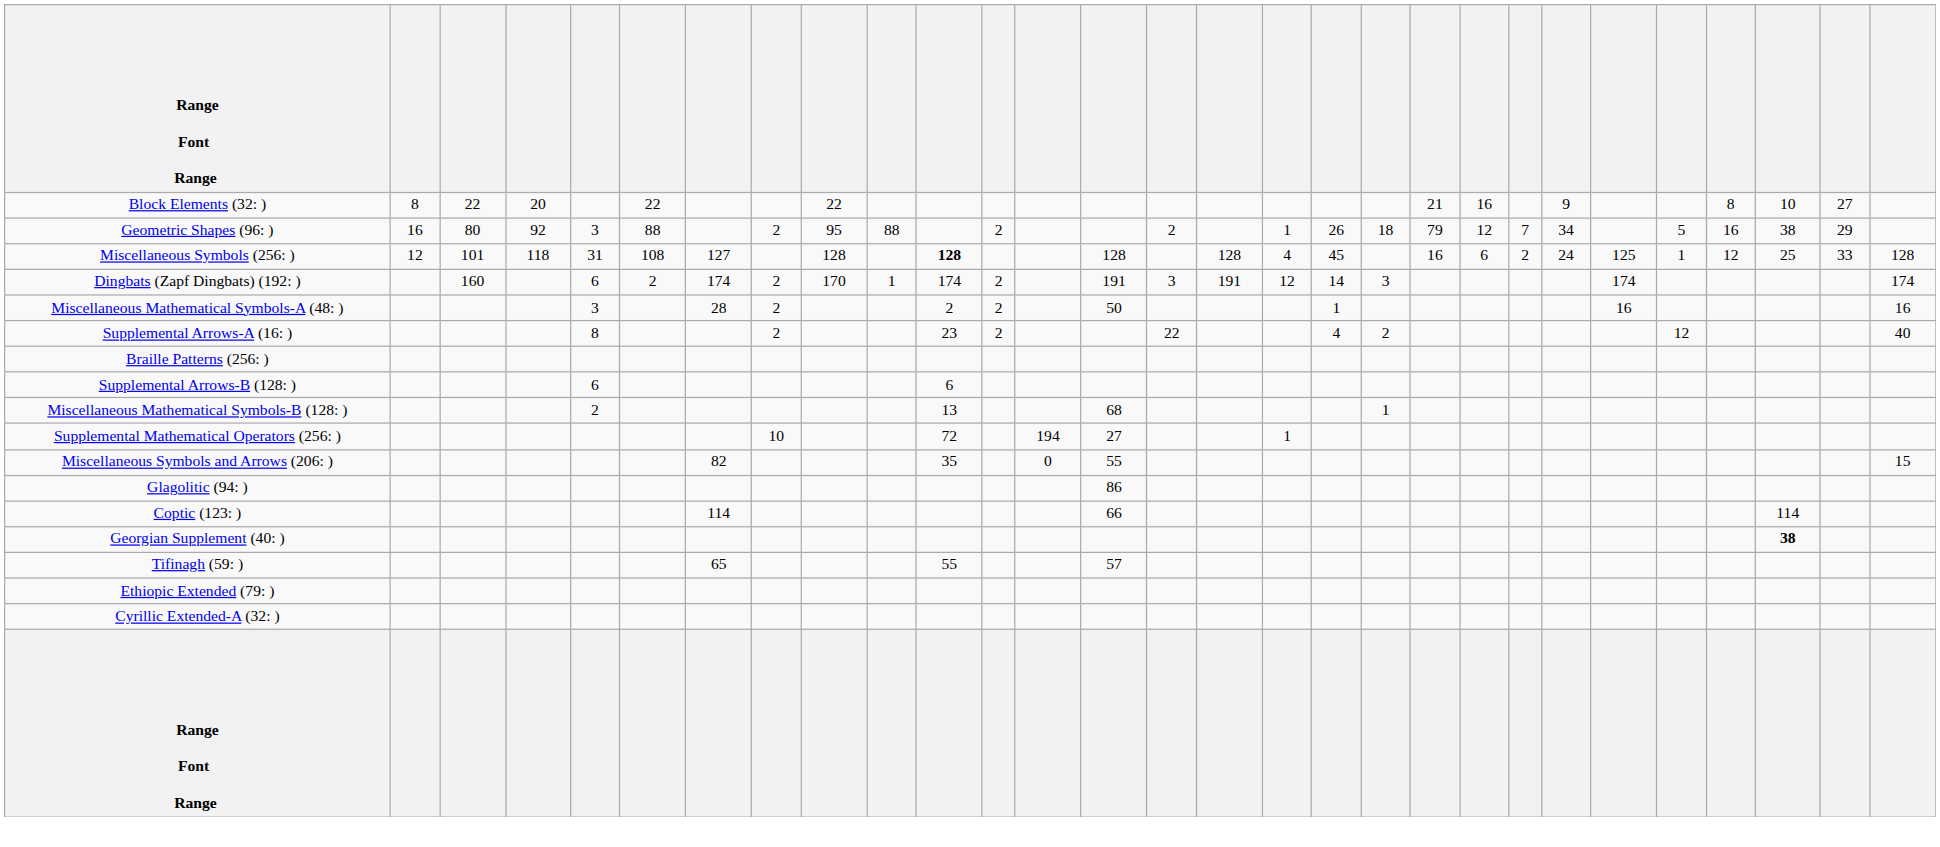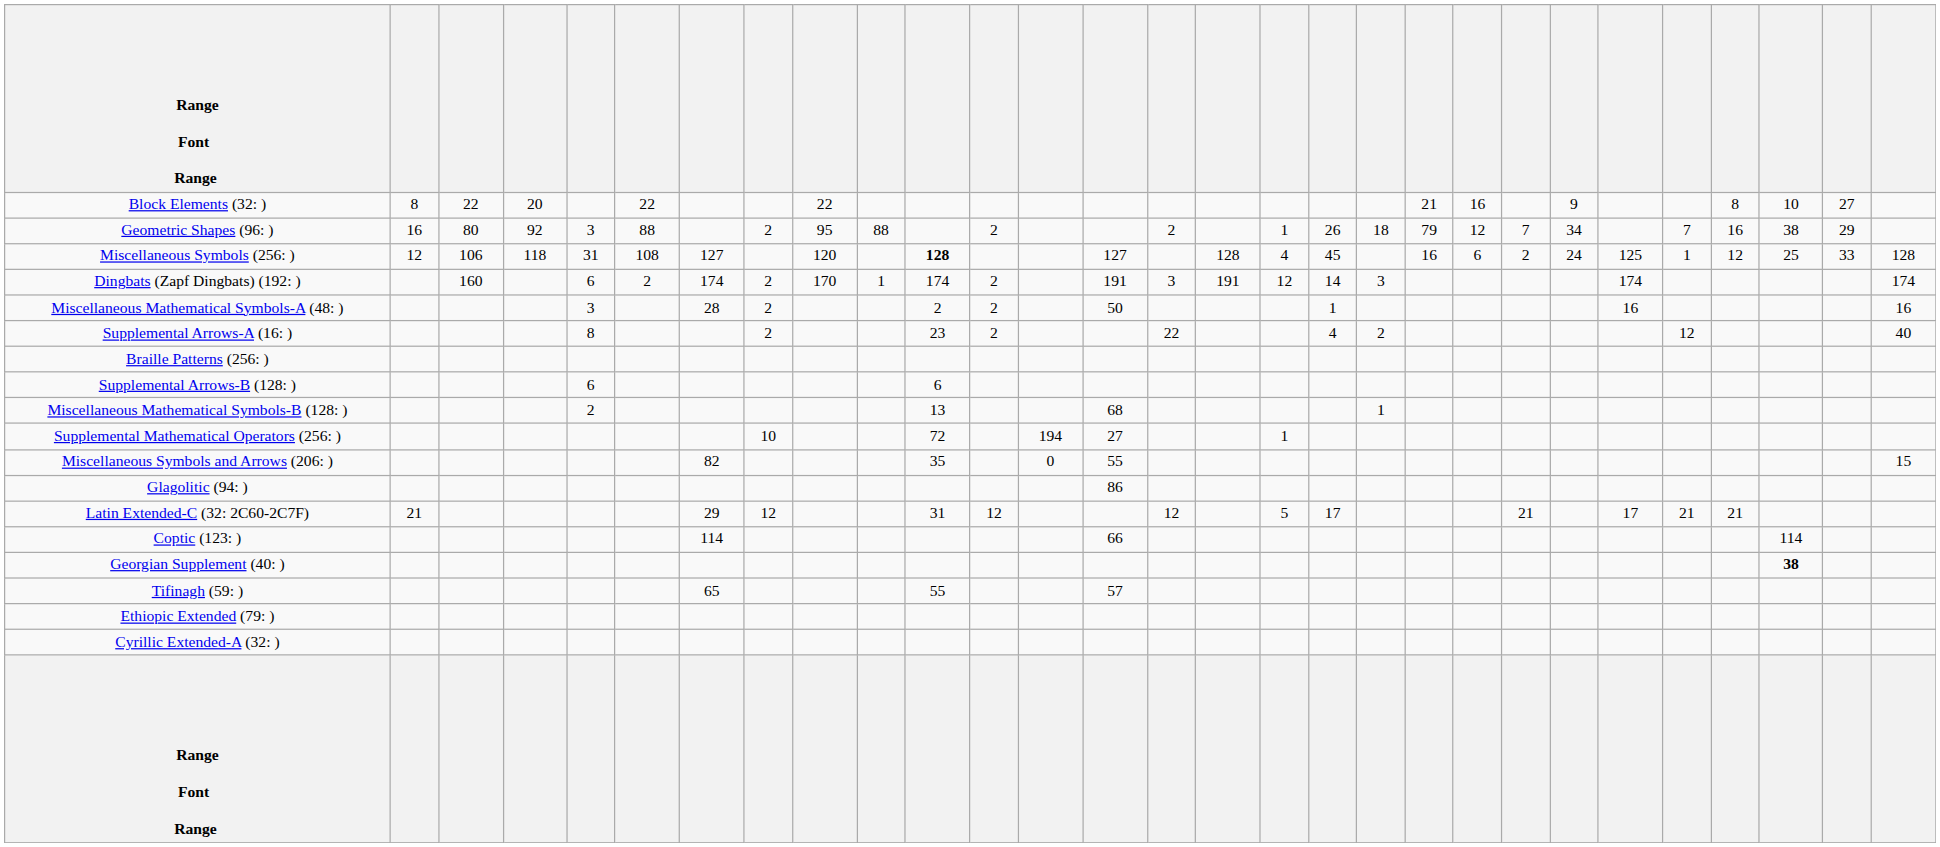Geometric Shapes (96: ) | column 25: 5 -> 7
Miscellaneous Symbols (256: ) | column 3: 101 -> 106
Miscellaneous Symbols (256: ) | column 9: 128 -> 120
Miscellaneous Symbols (256: ) | column 14: 128 -> 127
+ row: Latin Extended-C (32: 2C60-2C7F) | 21 | 29 | 12 | 31 | 12 | 12 | 5 | 17 | 21 | 17 | 21 | 21
